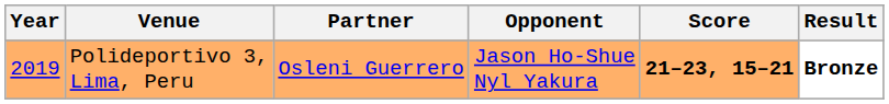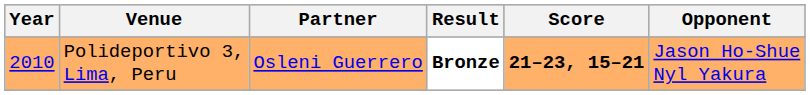columns swapped: Opponent <-> Result
Polideportivo 3, Lima, Peru | Year: 2019 -> 2010
